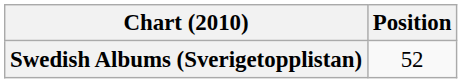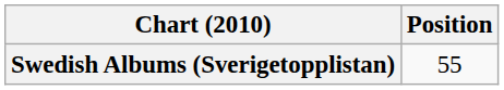Swedish Albums (Sverigetopplistan) | Position: 52 -> 55
